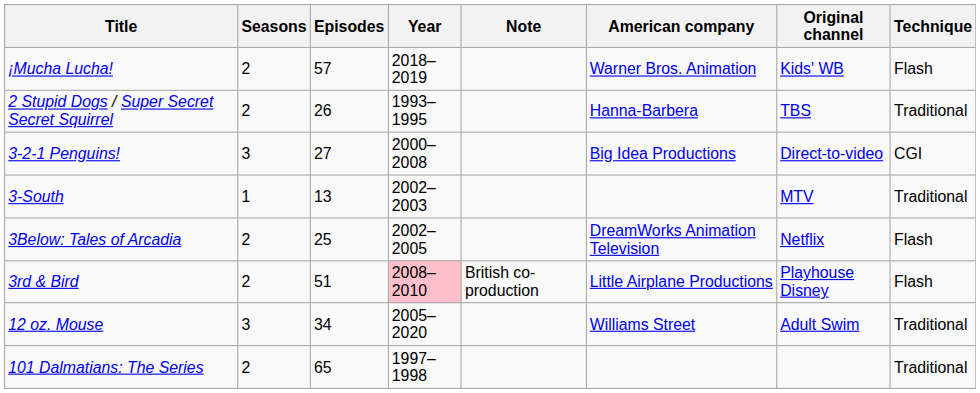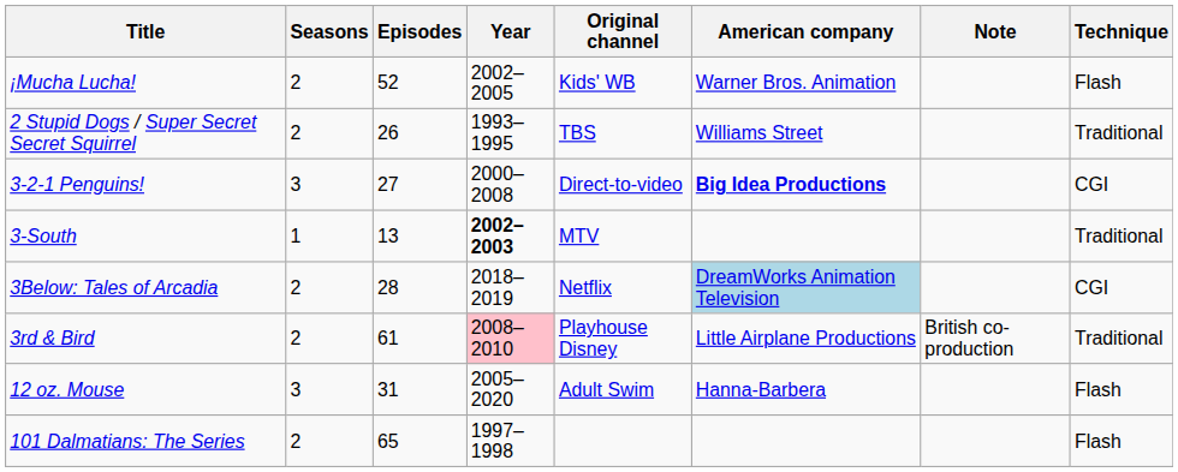columns swapped: Original channel <-> Note
¡Mucha Lucha! | Episodes: 57 -> 52
¡Mucha Lucha! | Year: 2018–2019 -> 2002–2005
2 Stupid Dogs / Super Secret Secret Squirrel | American company: Hanna-Barbera -> Williams Street
3-2-1 Penguins! | American company: normal -> bold
3-South | Year: normal -> bold
3Below: Tales of Arcadia | Episodes: 25 -> 28
3Below: Tales of Arcadia | Year: 2002–2005 -> 2018–2019
3Below: Tales of Arcadia | American company: no background -> lightblue background
3Below: Tales of Arcadia | Technique: Flash -> CGI
3rd & Bird | Episodes: 51 -> 61
3rd & Bird | Technique: Flash -> Traditional
12 oz. Mouse | Episodes: 34 -> 31
12 oz. Mouse | American company: Williams Street -> Hanna-Barbera
12 oz. Mouse | Technique: Traditional -> Flash
101 Dalmatians: The Series | Technique: Traditional -> Flash
